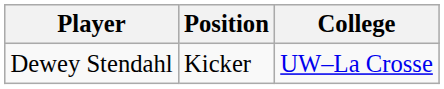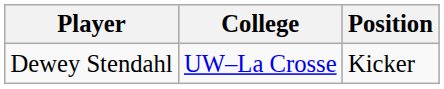columns swapped: Position <-> College
